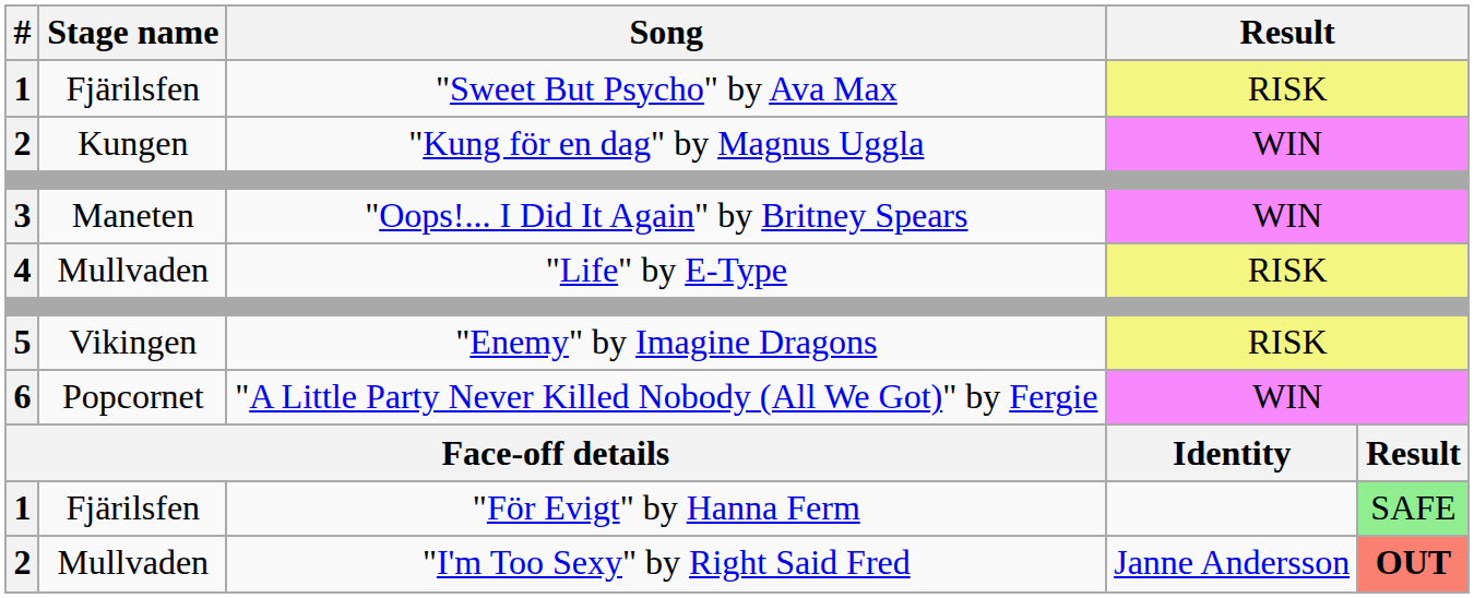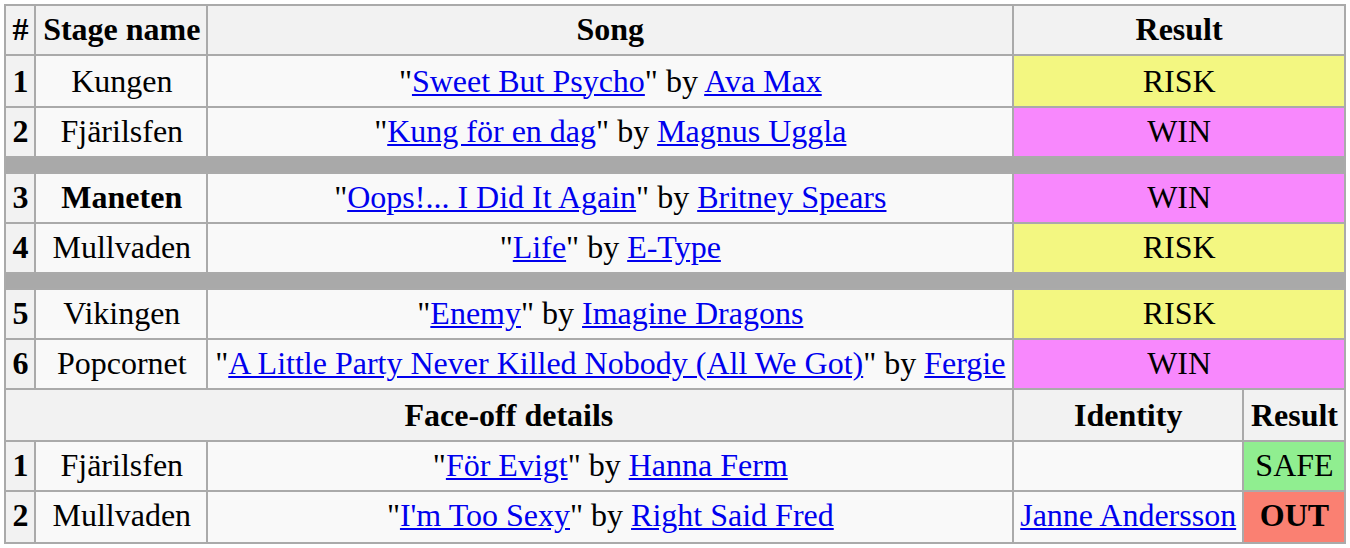"Sweet But Psycho" by Ava Max | Stage name: Fjärilsfen -> Kungen
"Kung för en dag" by Magnus Uggla | Stage name: Kungen -> Fjärilsfen
"Oops!... I Did It Again" by Britney Spears | Stage name: normal -> bold
